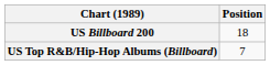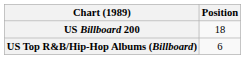US Top R&B/Hip-Hop Albums (Billboard) | Position: 7 -> 6
